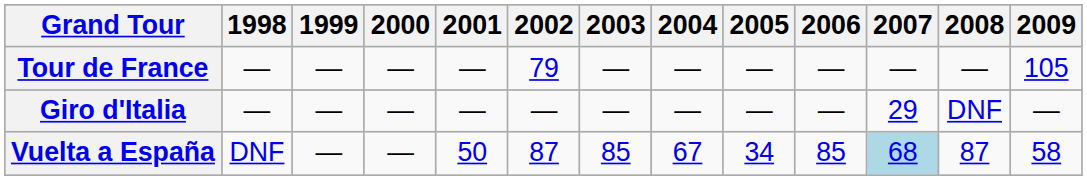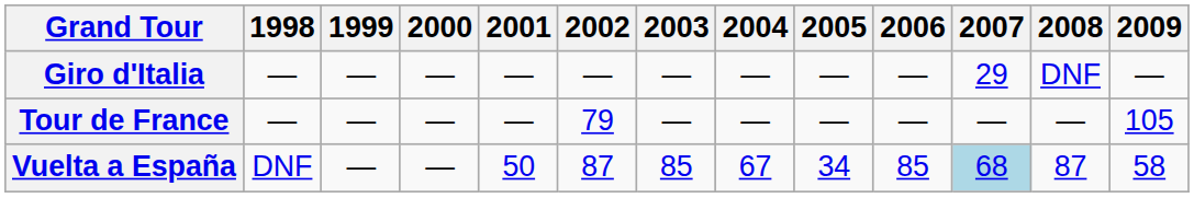rows swapped: Giro d'Italia <-> Tour de France
